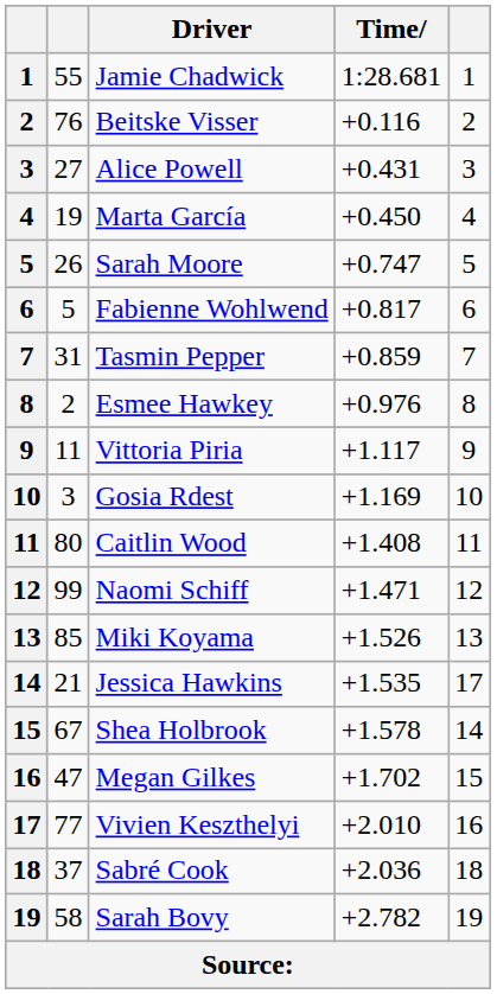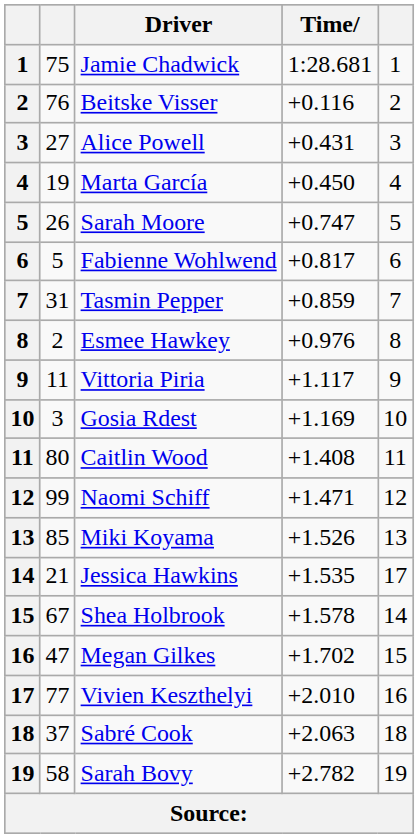Jamie Chadwick | column 2: 55 -> 75
Sabré Cook | Time: +2.036 -> +2.063
